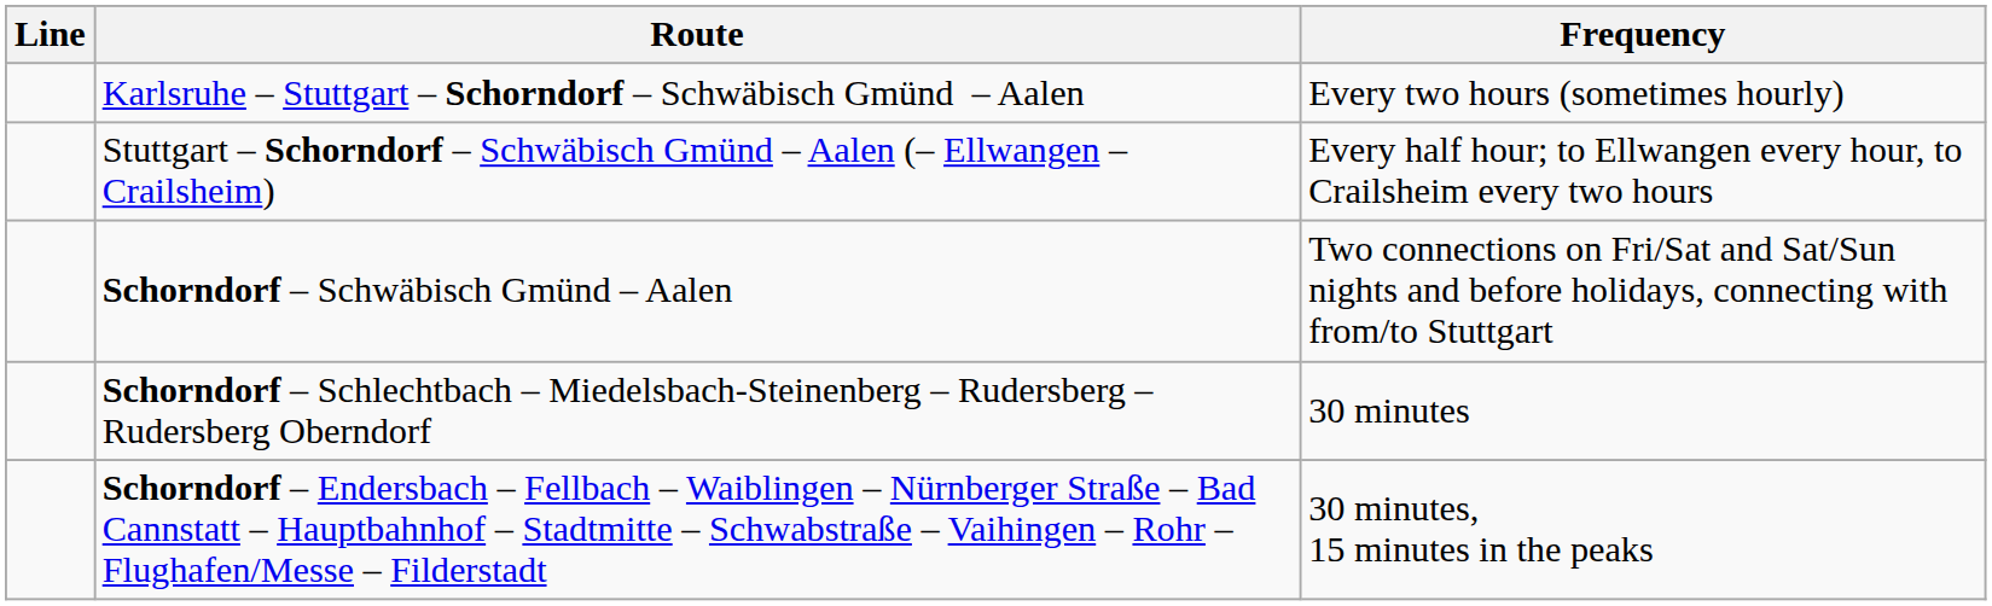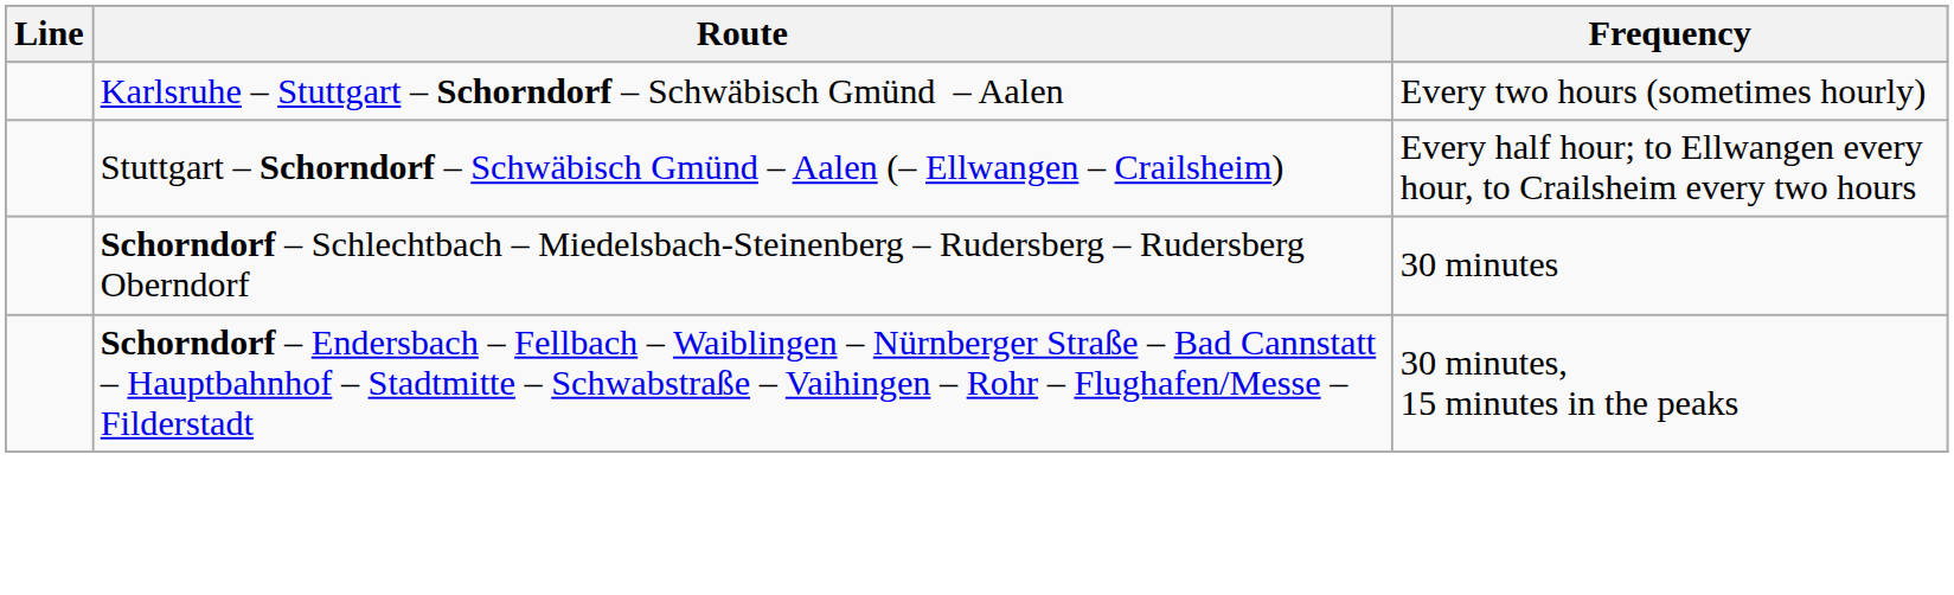- row: Schorndorf – Schwäbisch Gmünd – Aalen | Two connections on Fri/Sat and Sat/Sun nights and before holidays, connecting with from/to Stuttgart
